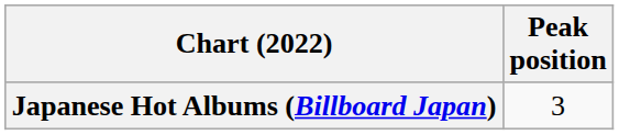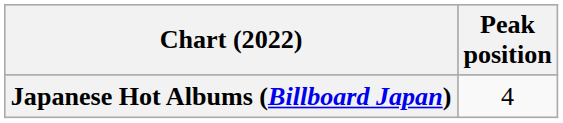Japanese Hot Albums (Billboard Japan) | Peak position: 3 -> 4
